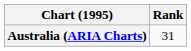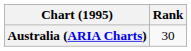Australia (ARIA Charts) | Rank: 31 -> 30
